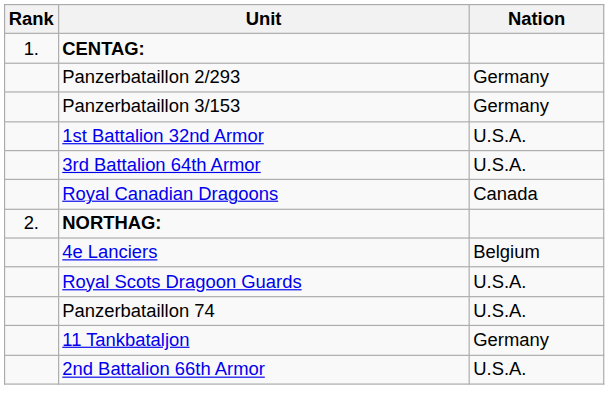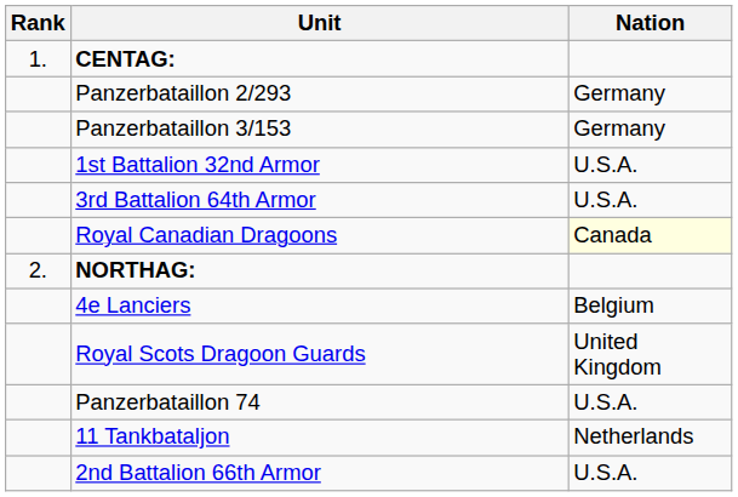Royal Canadian Dragoons | Nation: no background -> lightyellow background
Royal Scots Dragoon Guards | Nation: U.S.A. -> United Kingdom
11 Tankbataljon | Nation: Germany -> Netherlands
